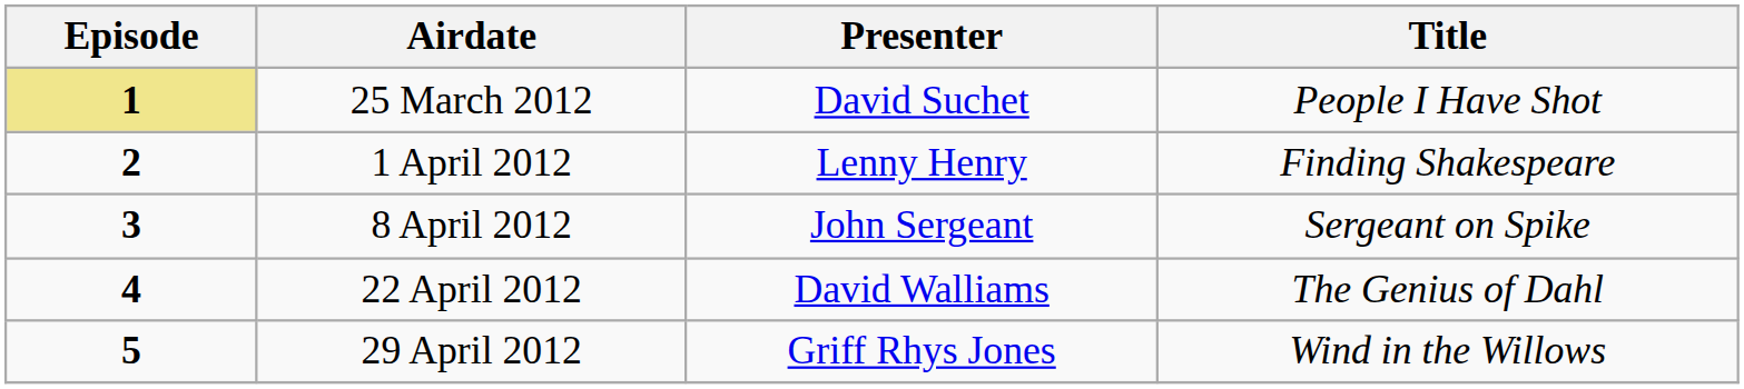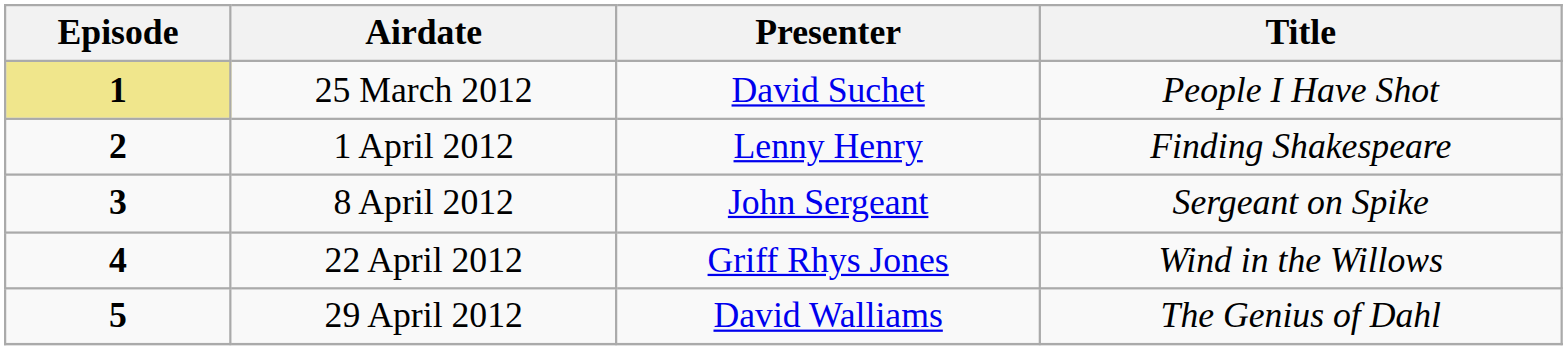22 April 2012 | Presenter: David Walliams -> Griff Rhys Jones
22 April 2012 | Title: The Genius of Dahl -> Wind in the Willows
29 April 2012 | Presenter: Griff Rhys Jones -> David Walliams
29 April 2012 | Title: Wind in the Willows -> The Genius of Dahl
